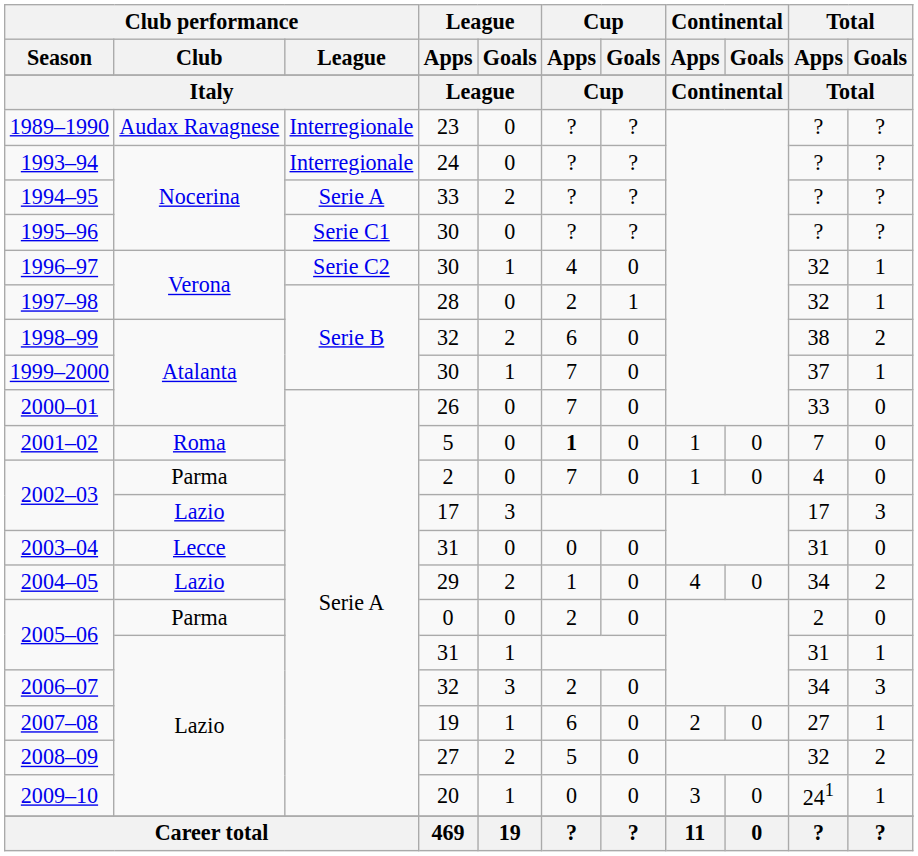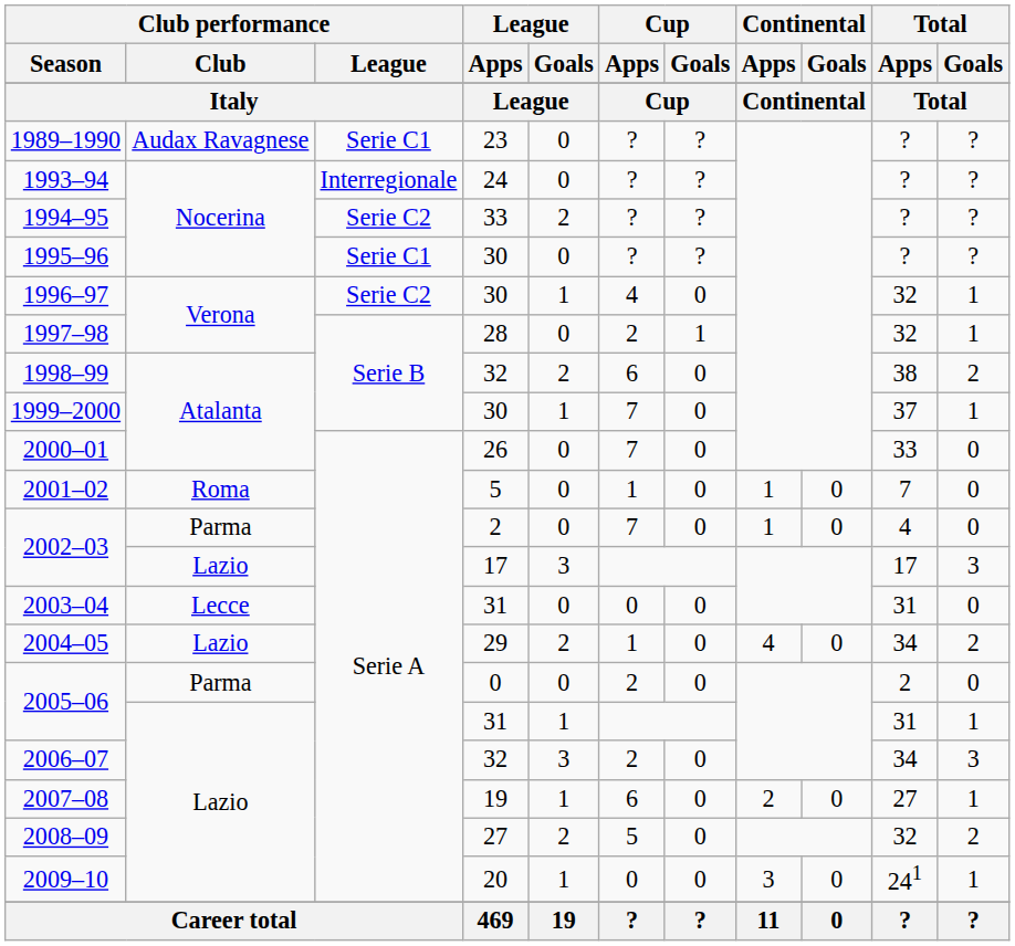1989–1990 | Club performance / League: Interregionale -> Serie C1
1994–95 | Club performance / League: Serie A -> Serie C2
2001–02 | Cup / Apps: bold -> normal
